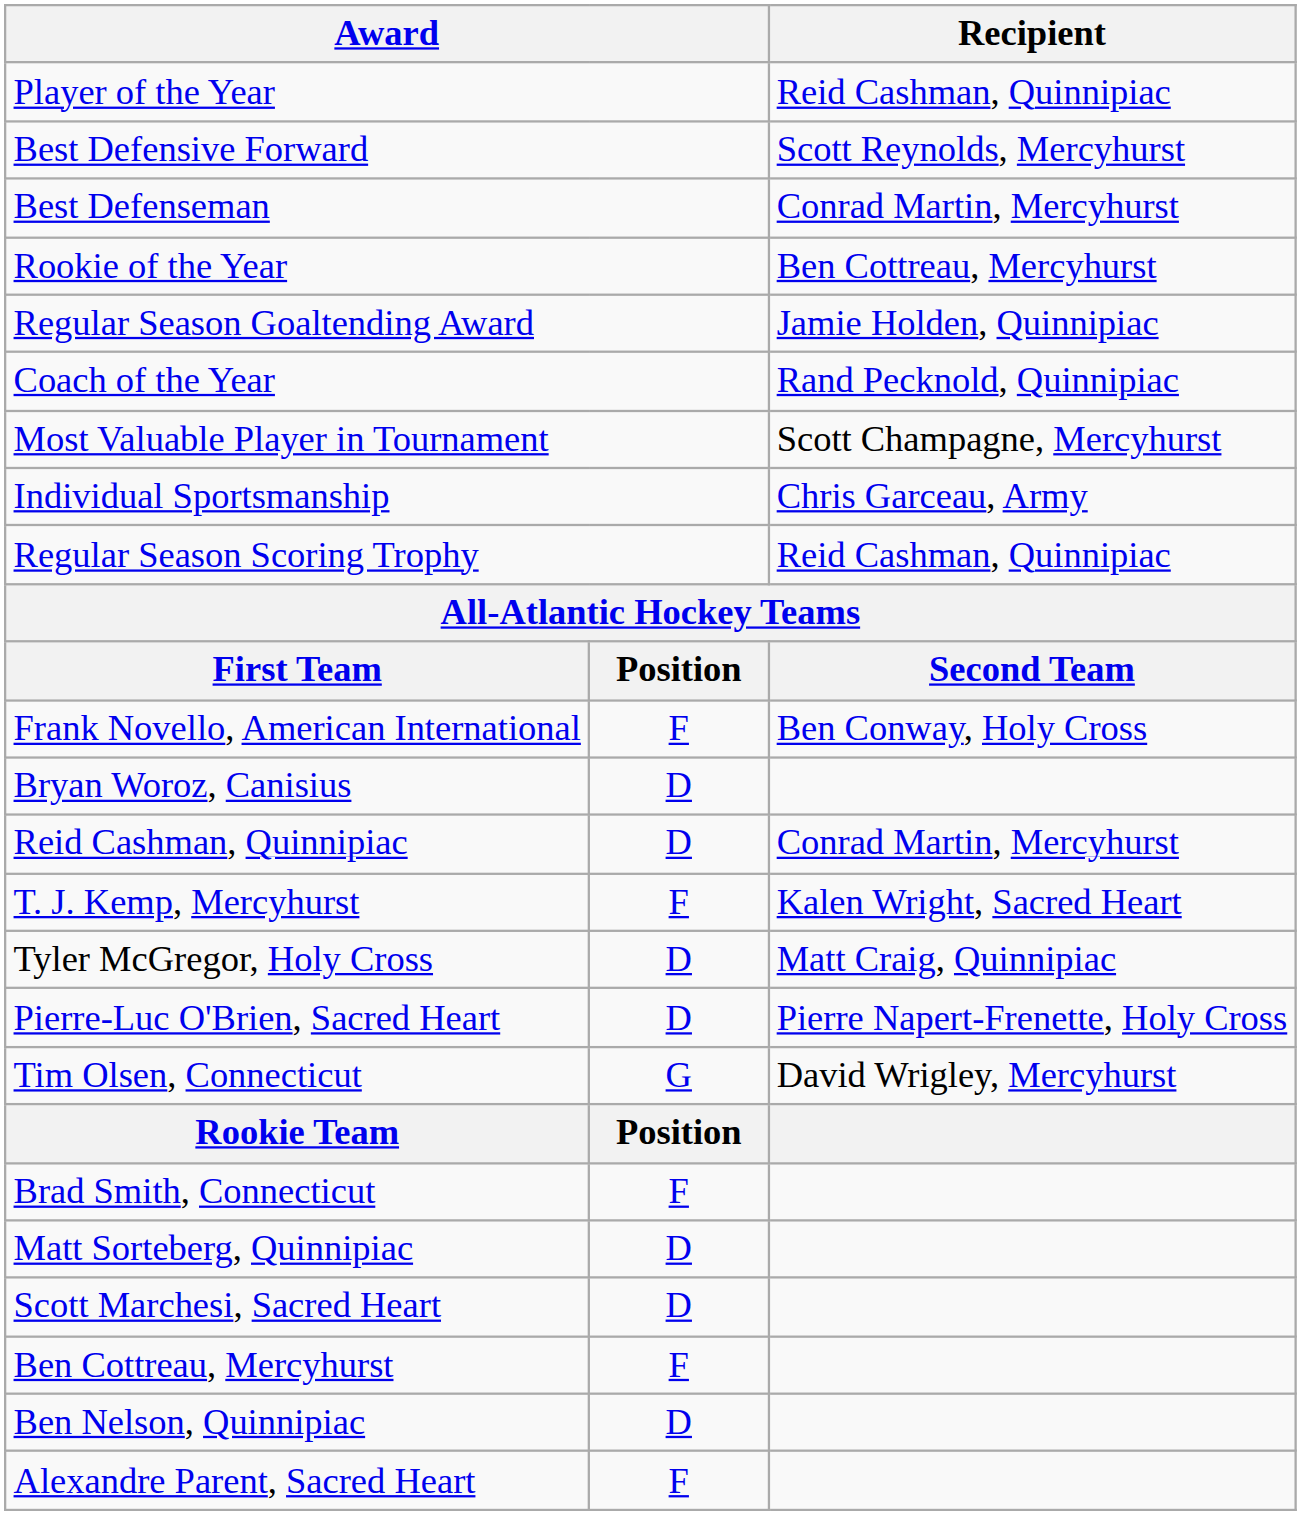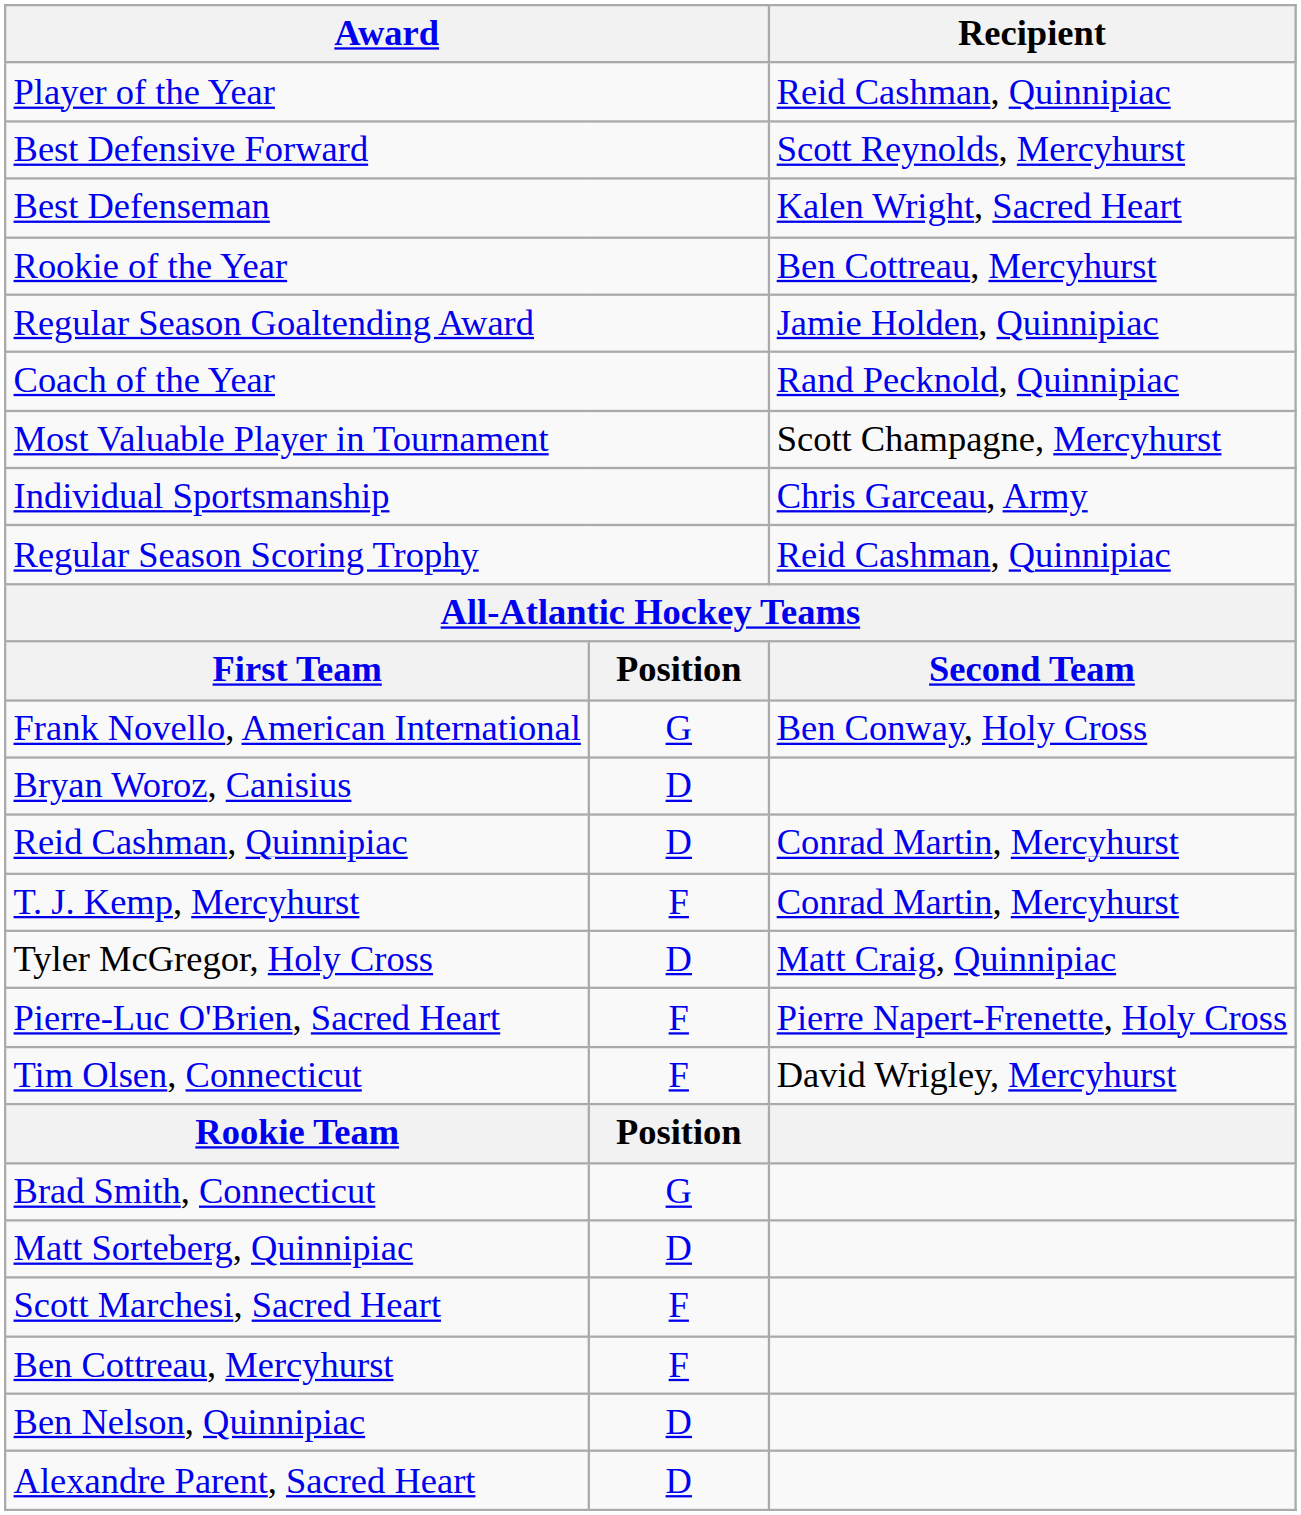Best Defenseman | Recipient: Conrad Martin, Mercyhurst -> Kalen Wright, Sacred Heart
Frank Novello, American International | column 2: F -> G
T. J. Kemp, Mercyhurst | Recipient: Kalen Wright, Sacred Heart -> Conrad Martin, Mercyhurst
Pierre-Luc O'Brien, Sacred Heart | column 2: D -> F
Tim Olsen, Connecticut | column 2: G -> F
Brad Smith, Connecticut | column 2: F -> G
Scott Marchesi, Sacred Heart | column 2: D -> F
Alexandre Parent, Sacred Heart | column 2: F -> D
